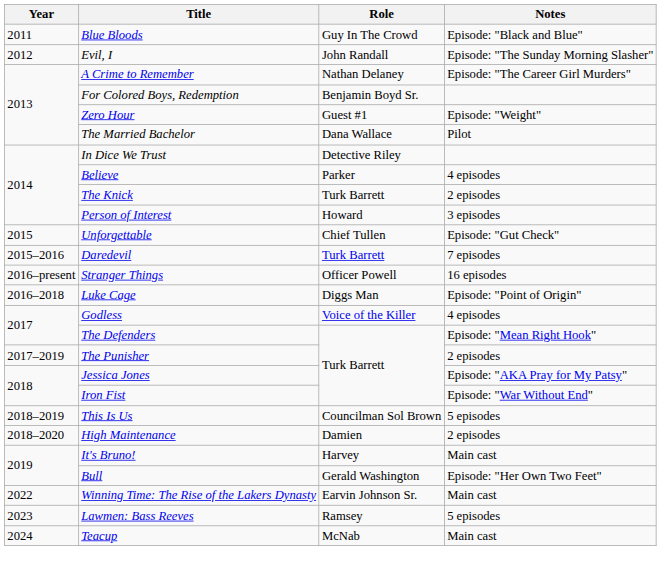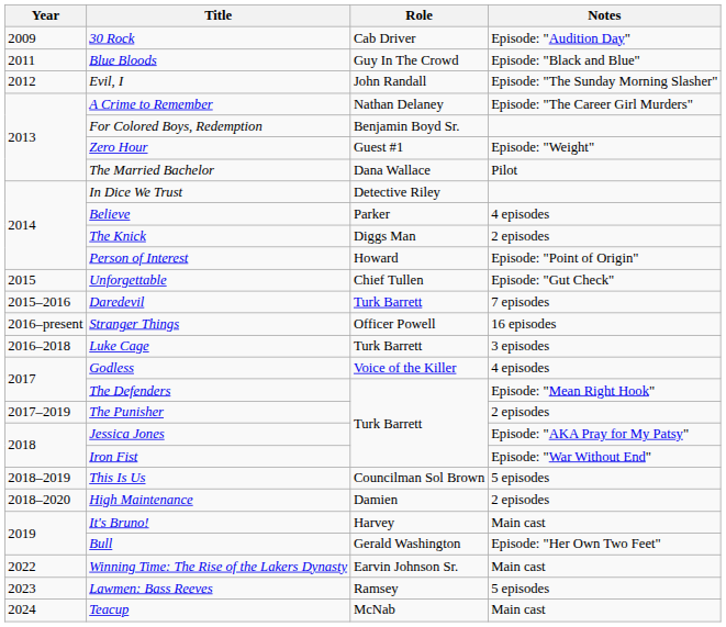+ row: 2009 | 30 Rock | Cab Driver | Episode: "Audition Day"
The Knick | Role: Turk Barrett -> Diggs Man
Person of Interest | Notes: 3 episodes -> Episode: "Point of Origin"
Luke Cage | Role: Diggs Man -> Turk Barrett
Luke Cage | Notes: Episode: "Point of Origin" -> 3 episodes
